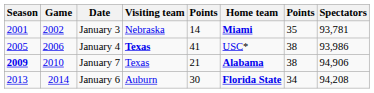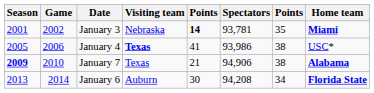columns swapped: Home team <-> Spectators
January 3 | column 5: normal -> bold
